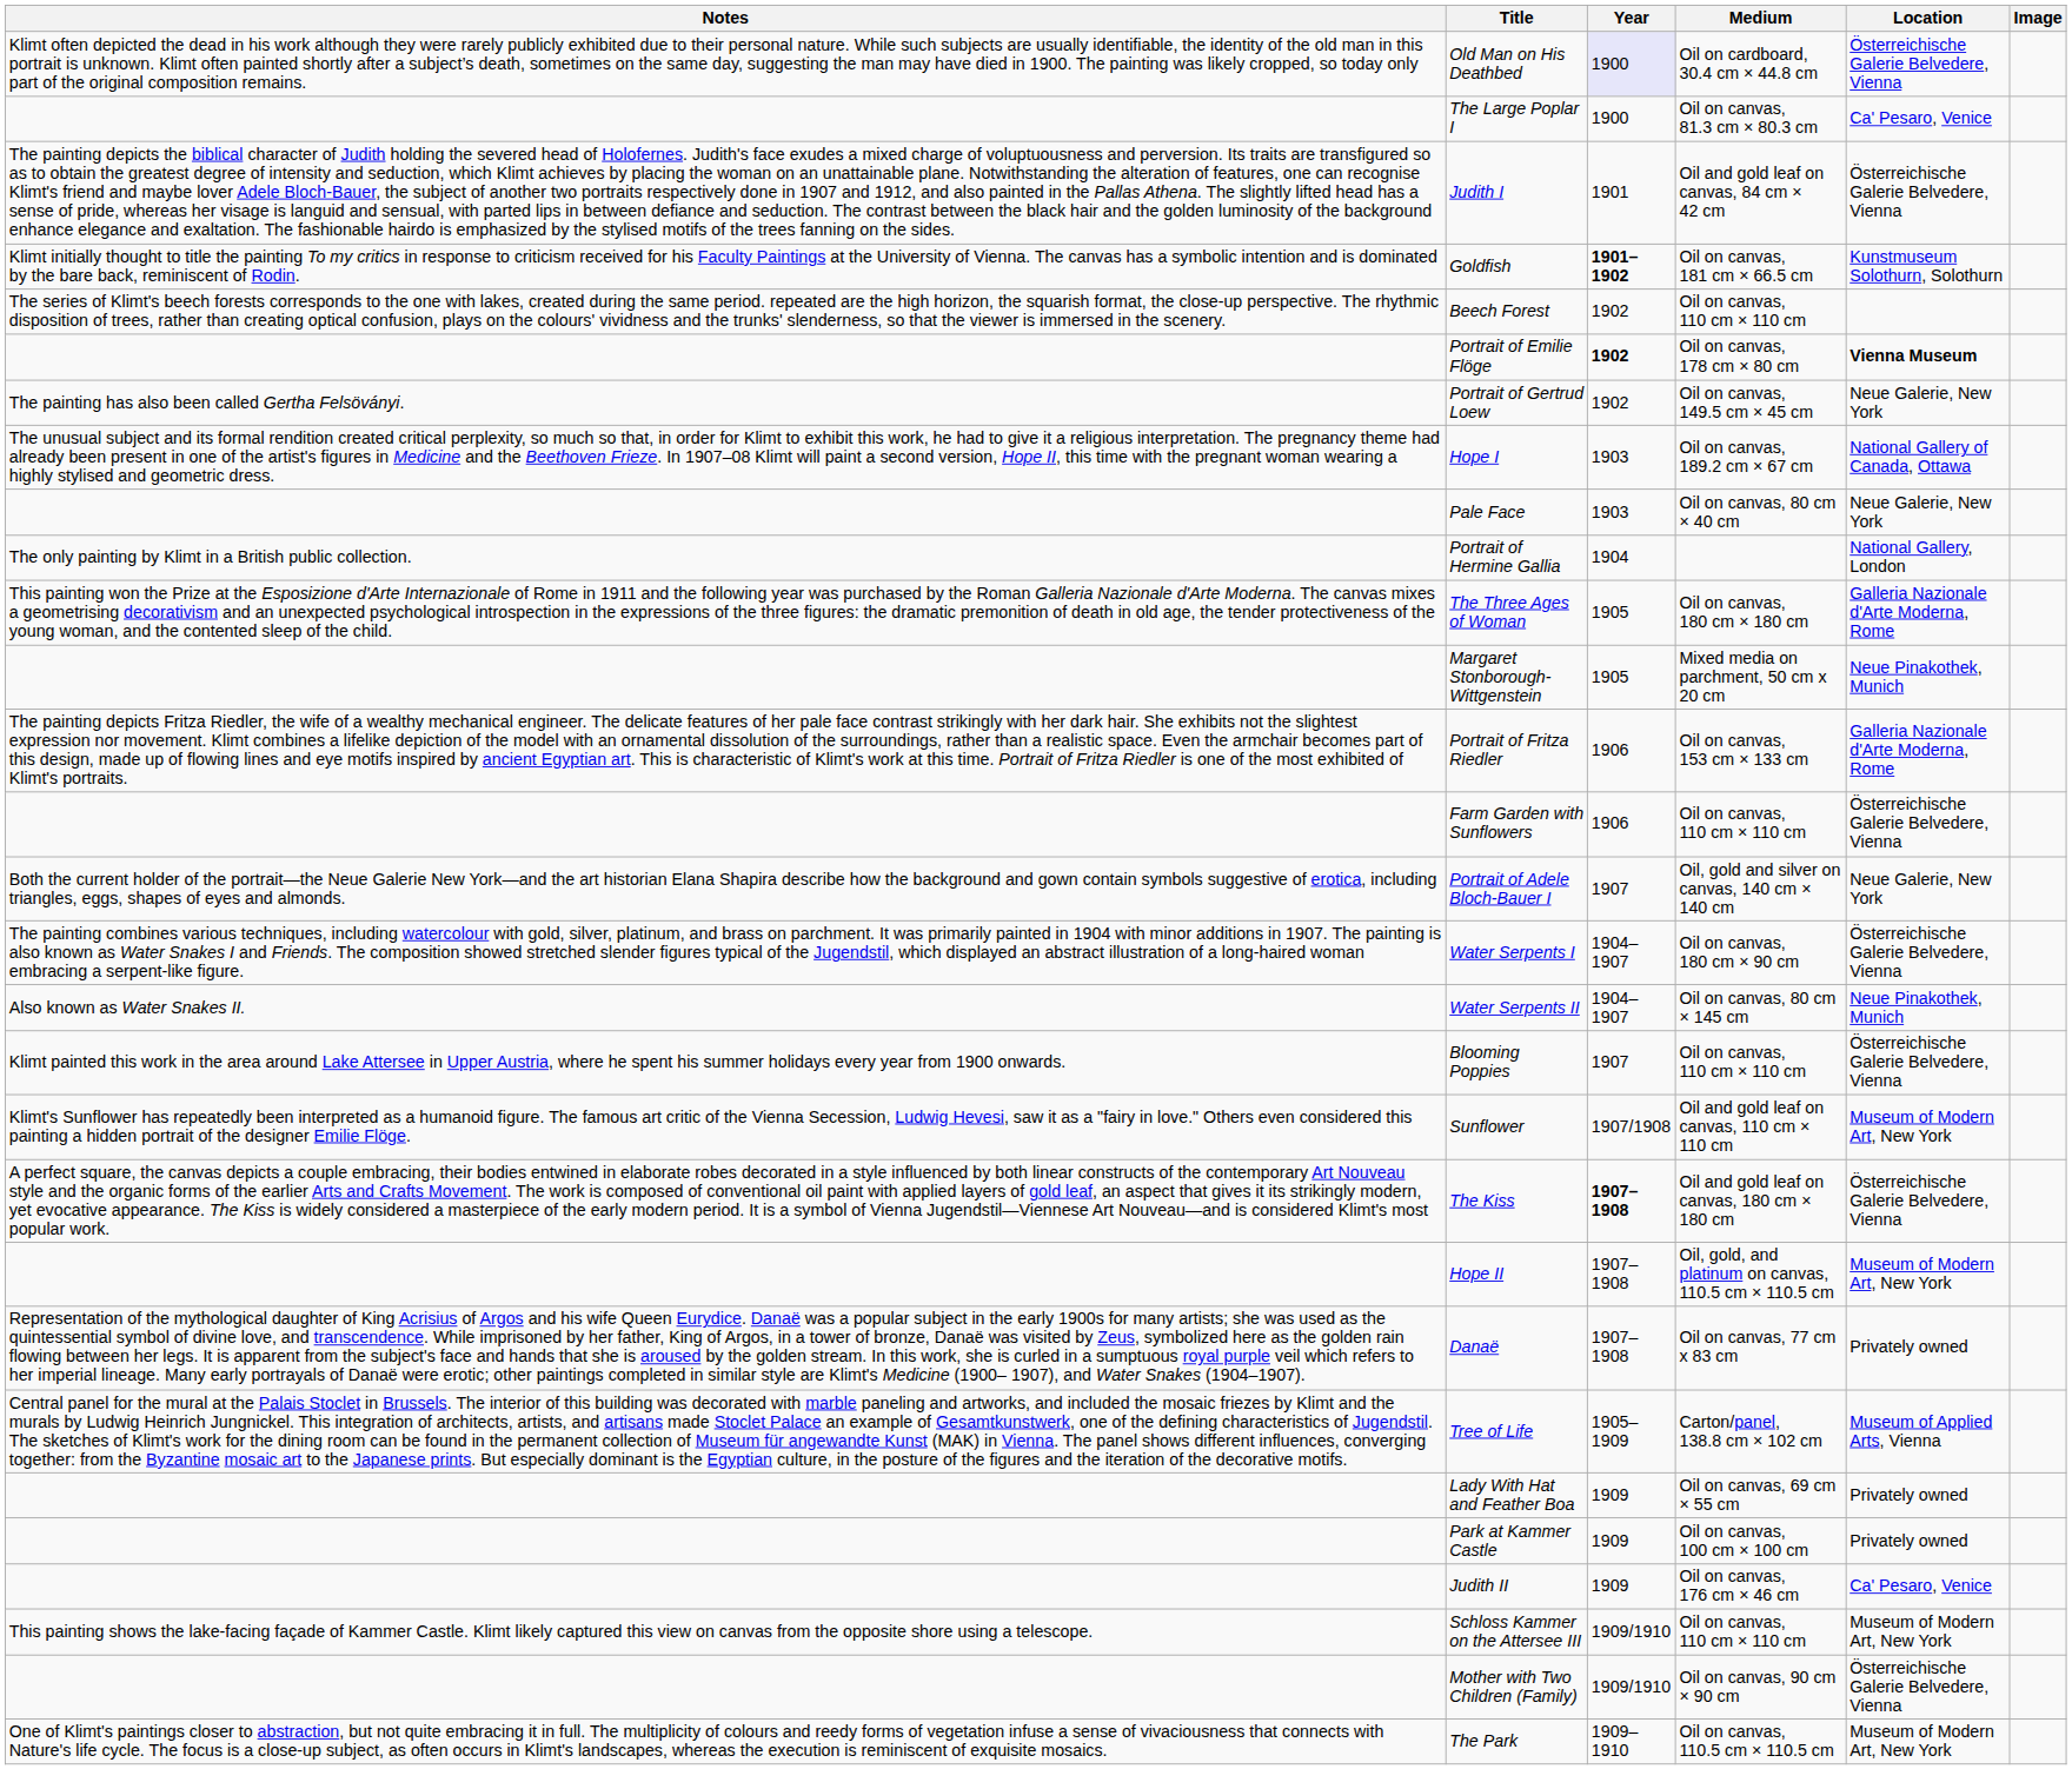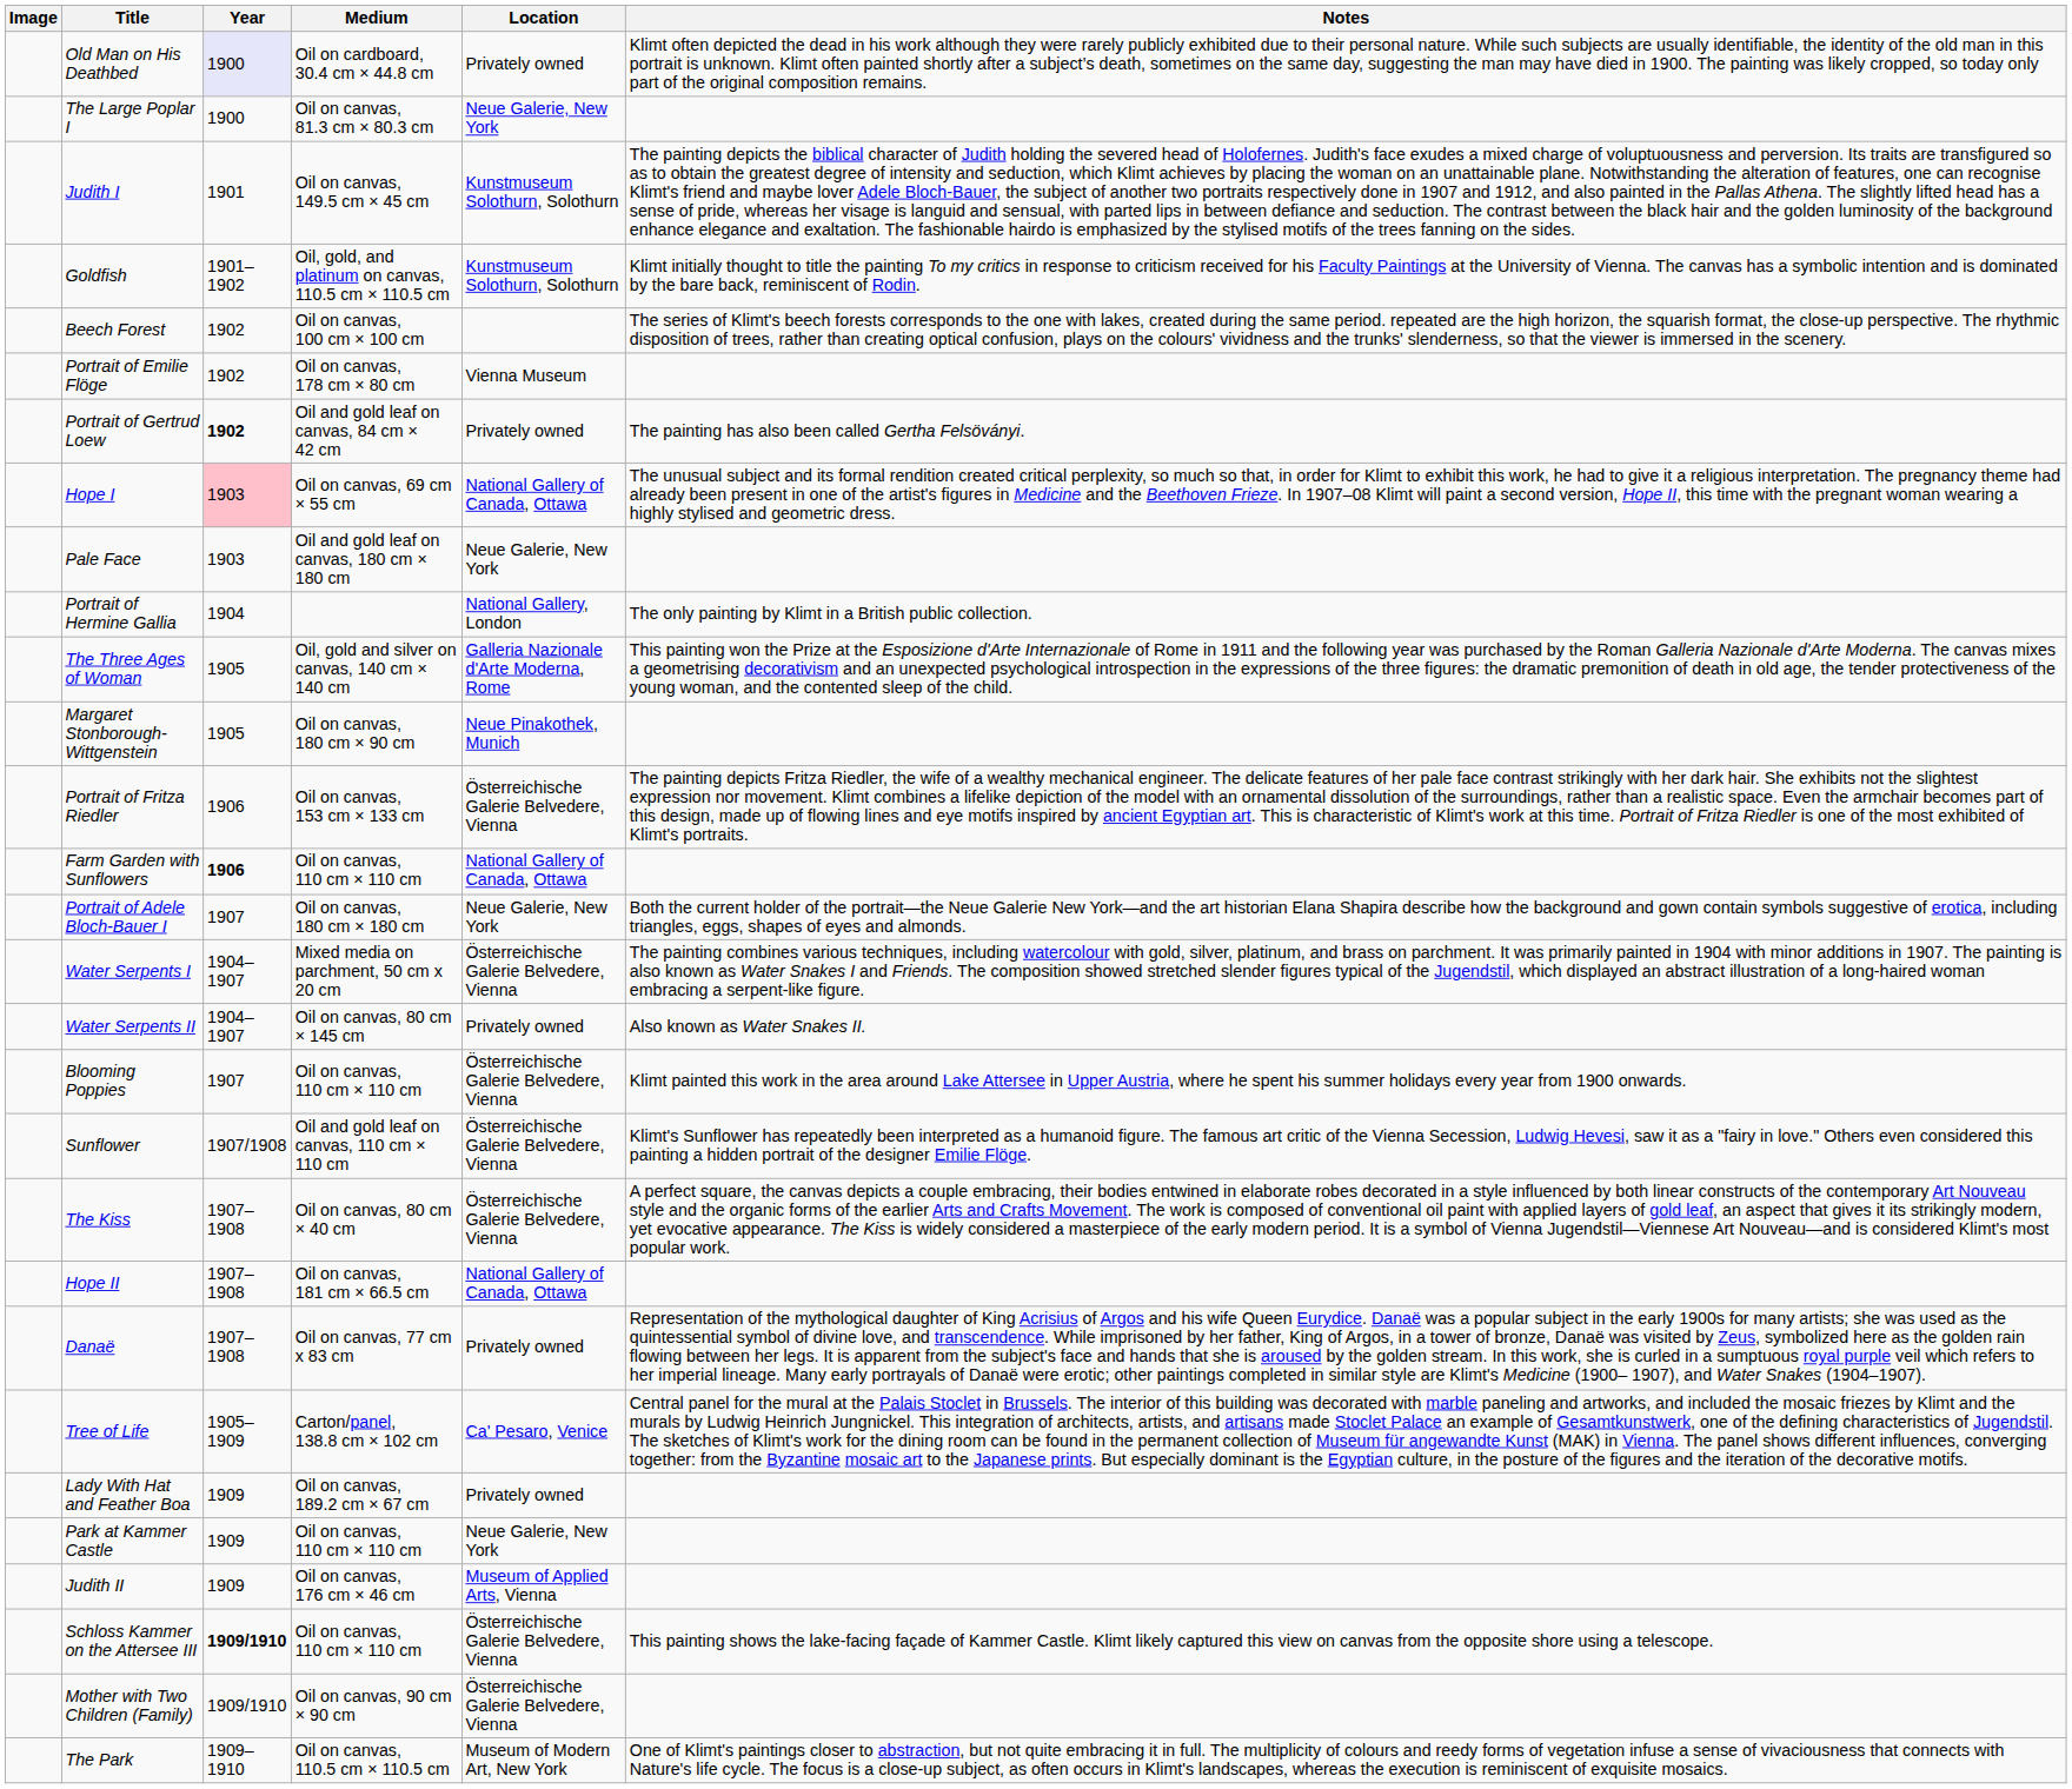columns swapped: Image <-> Notes
Old Man on His Deathbed | Location: Österreichische Galerie Belvedere, Vienna -> Privately owned
The Large Poplar I | Location: Ca' Pesaro, Venice -> Neue Galerie, New York
Judith I | Medium: Oil and gold leaf on canvas, 84 cm × 42 cm -> Oil on canvas, 149.5 cm × 45 cm
Judith I | Location: Österreichische Galerie Belvedere, Vienna -> Kunstmuseum Solothurn, Solothurn
Goldfish | Year: bold -> normal
Goldfish | Medium: Oil on canvas, 181 cm × 66.5 cm -> Oil, gold, and platinum on canvas, 110.5 cm × 110.5 cm
Beech Forest | Medium: Oil on canvas, 110 cm × 110 cm -> Oil on canvas, 100 cm × 100 cm
Portrait of Emilie Flöge | Year: bold -> normal
Portrait of Emilie Flöge | Location: bold -> normal
Portrait of Gertrud Loew | Year: normal -> bold
Portrait of Gertrud Loew | Medium: Oil on canvas, 149.5 cm × 45 cm -> Oil and gold leaf on canvas, 84 cm × 42 cm
Portrait of Gertrud Loew | Location: Neue Galerie, New York -> Privately owned
Hope I | Year: no background -> pink background
Hope I | Medium: Oil on canvas, 189.2 cm × 67 cm -> Oil on canvas, 69 cm × 55 cm
Pale Face | Medium: Oil on canvas, 80 cm × 40 cm -> Oil and gold leaf on canvas, 180 cm × 180 cm
The Three Ages of Woman | Medium: Oil on canvas, 180 cm × 180 cm -> Oil, gold and silver on canvas, 140 cm × 140 cm
Margaret Stonborough-Wittgenstein | Medium: Mixed media on parchment, 50 cm x 20 cm -> Oil on canvas, 180 cm × 90 cm
Portrait of Fritza Riedler | Location: Galleria Nazionale d'Arte Moderna, Rome -> Österreichische Galerie Belvedere, Vienna
Farm Garden with Sunflowers | Year: normal -> bold
Farm Garden with Sunflowers | Location: Österreichische Galerie Belvedere, Vienna -> National Gallery of Canada, Ottawa
Portrait of Adele Bloch-Bauer I | Medium: Oil, gold and silver on canvas, 140 cm × 140 cm -> Oil on canvas, 180 cm × 180 cm
Water Serpents I | Medium: Oil on canvas, 180 cm × 90 cm -> Mixed media on parchment, 50 cm x 20 cm
Water Serpents II | Location: Neue Pinakothek, Munich -> Privately owned
Sunflower | Location: Museum of Modern Art, New York -> Österreichische Galerie Belvedere, Vienna
The Kiss | Year: bold -> normal
The Kiss | Medium: Oil and gold leaf on canvas, 180 cm × 180 cm -> Oil on canvas, 80 cm × 40 cm
Hope II | Medium: Oil, gold, and platinum on canvas, 110.5 cm × 110.5 cm -> Oil on canvas, 181 cm × 66.5 cm
Hope II | Location: Museum of Modern Art, New York -> National Gallery of Canada, Ottawa
Tree of Life | Location: Museum of Applied Arts, Vienna -> Ca' Pesaro, Venice
Lady With Hat and Feather Boa | Medium: Oil on canvas, 69 cm × 55 cm -> Oil on canvas, 189.2 cm × 67 cm
Park at Kammer Castle | Medium: Oil on canvas, 100 cm × 100 cm -> Oil on canvas, 110 cm × 110 cm
Park at Kammer Castle | Location: Privately owned -> Neue Galerie, New York
Judith II | Location: Ca' Pesaro, Venice -> Museum of Applied Arts, Vienna
Schloss Kammer on the Attersee III | Year: normal -> bold
Schloss Kammer on the Attersee III | Location: Museum of Modern Art, New York -> Österreichische Galerie Belvedere, Vienna
